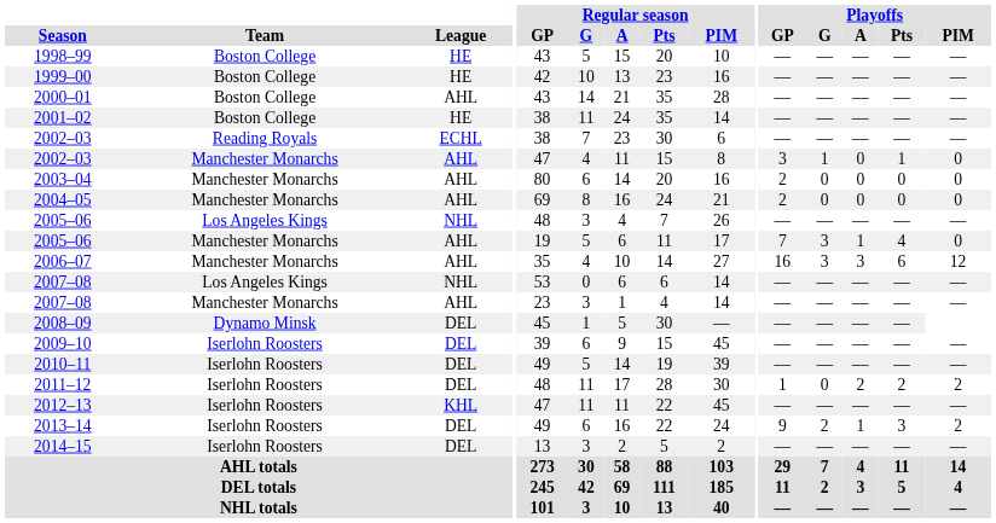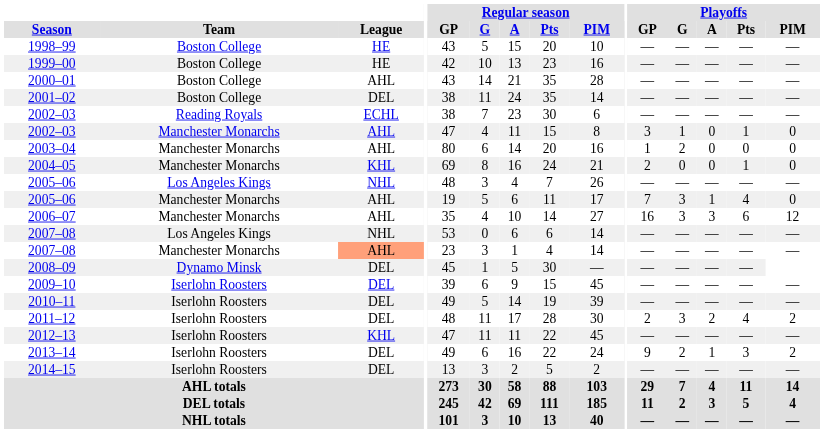2001–02 | League: HE -> DEL
2003–04 | Playoffs / GP: 2 -> 1
2003–04 | Playoffs / G: 0 -> 2
2004–05 | League: AHL -> KHL
2004–05 | Playoffs / Pts: 0 -> 1
2007–08 / Manchester Monarchs | League: no background -> lightsalmon background
2011–12 | Playoffs / GP: 1 -> 2
2011–12 | Playoffs / G: 0 -> 3
2011–12 | Playoffs / Pts: 2 -> 4
